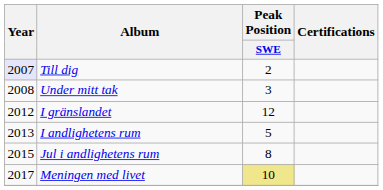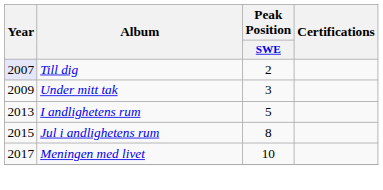Under mitt tak | Year: 2008 -> 2009
- row: 2012 | I gränslandet | 12
Meningen med livet | Peak Position / SWE: khaki background -> no background
